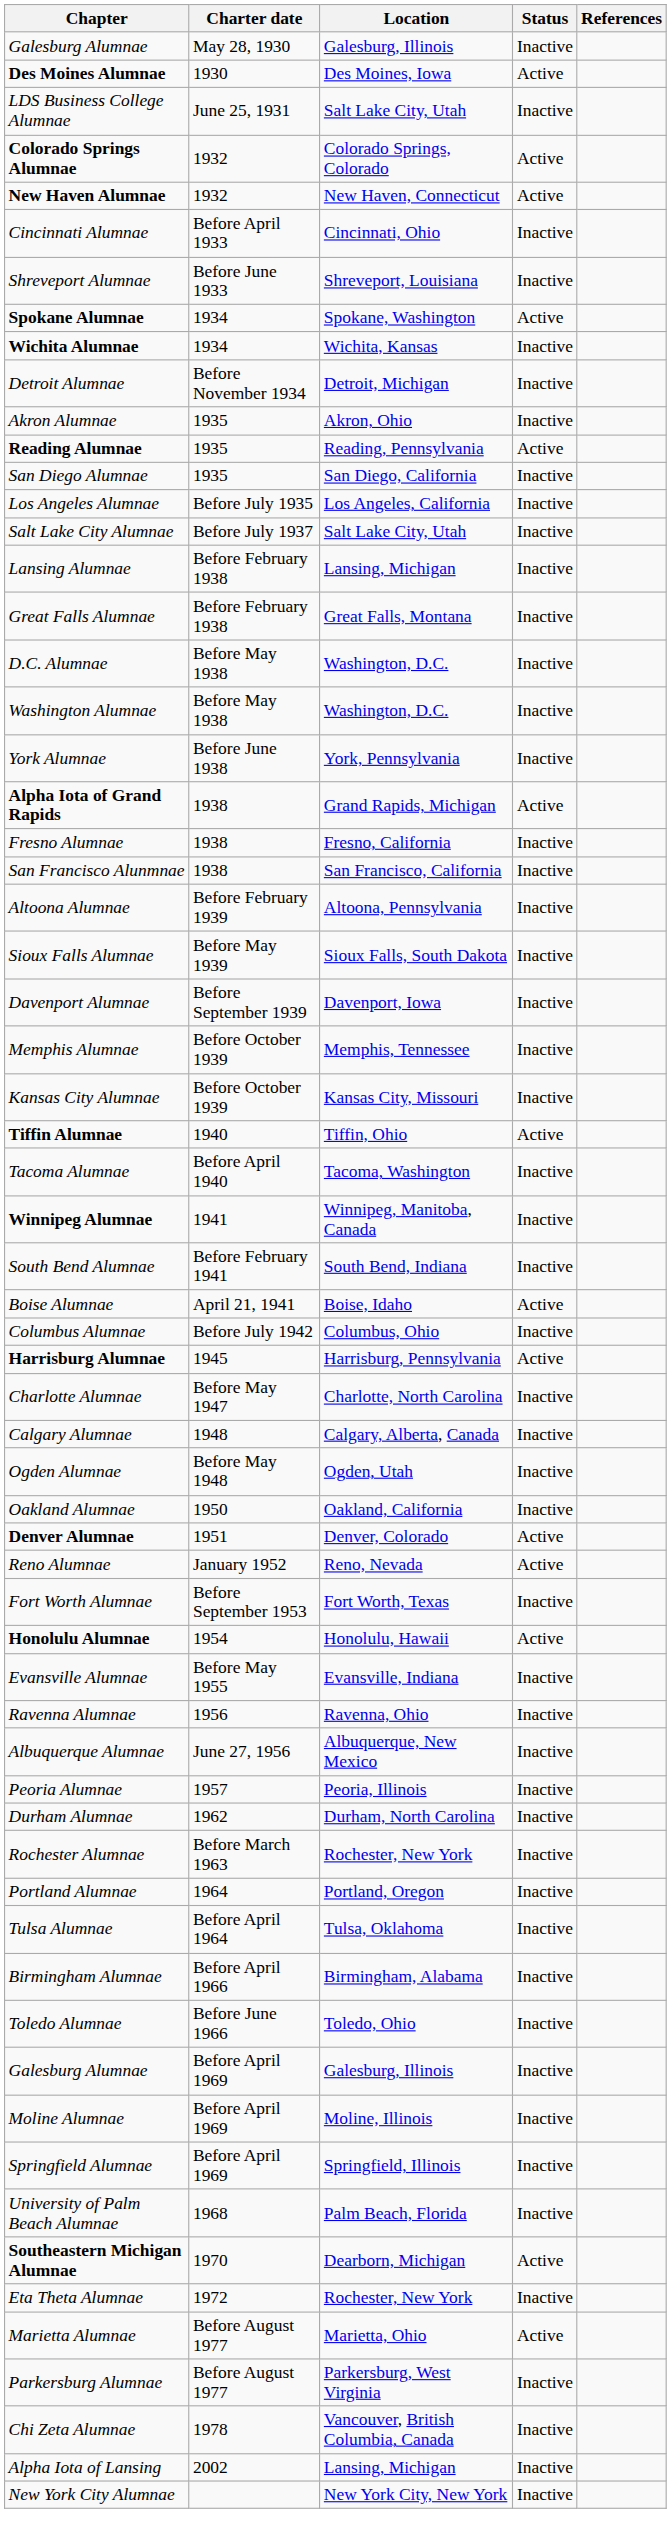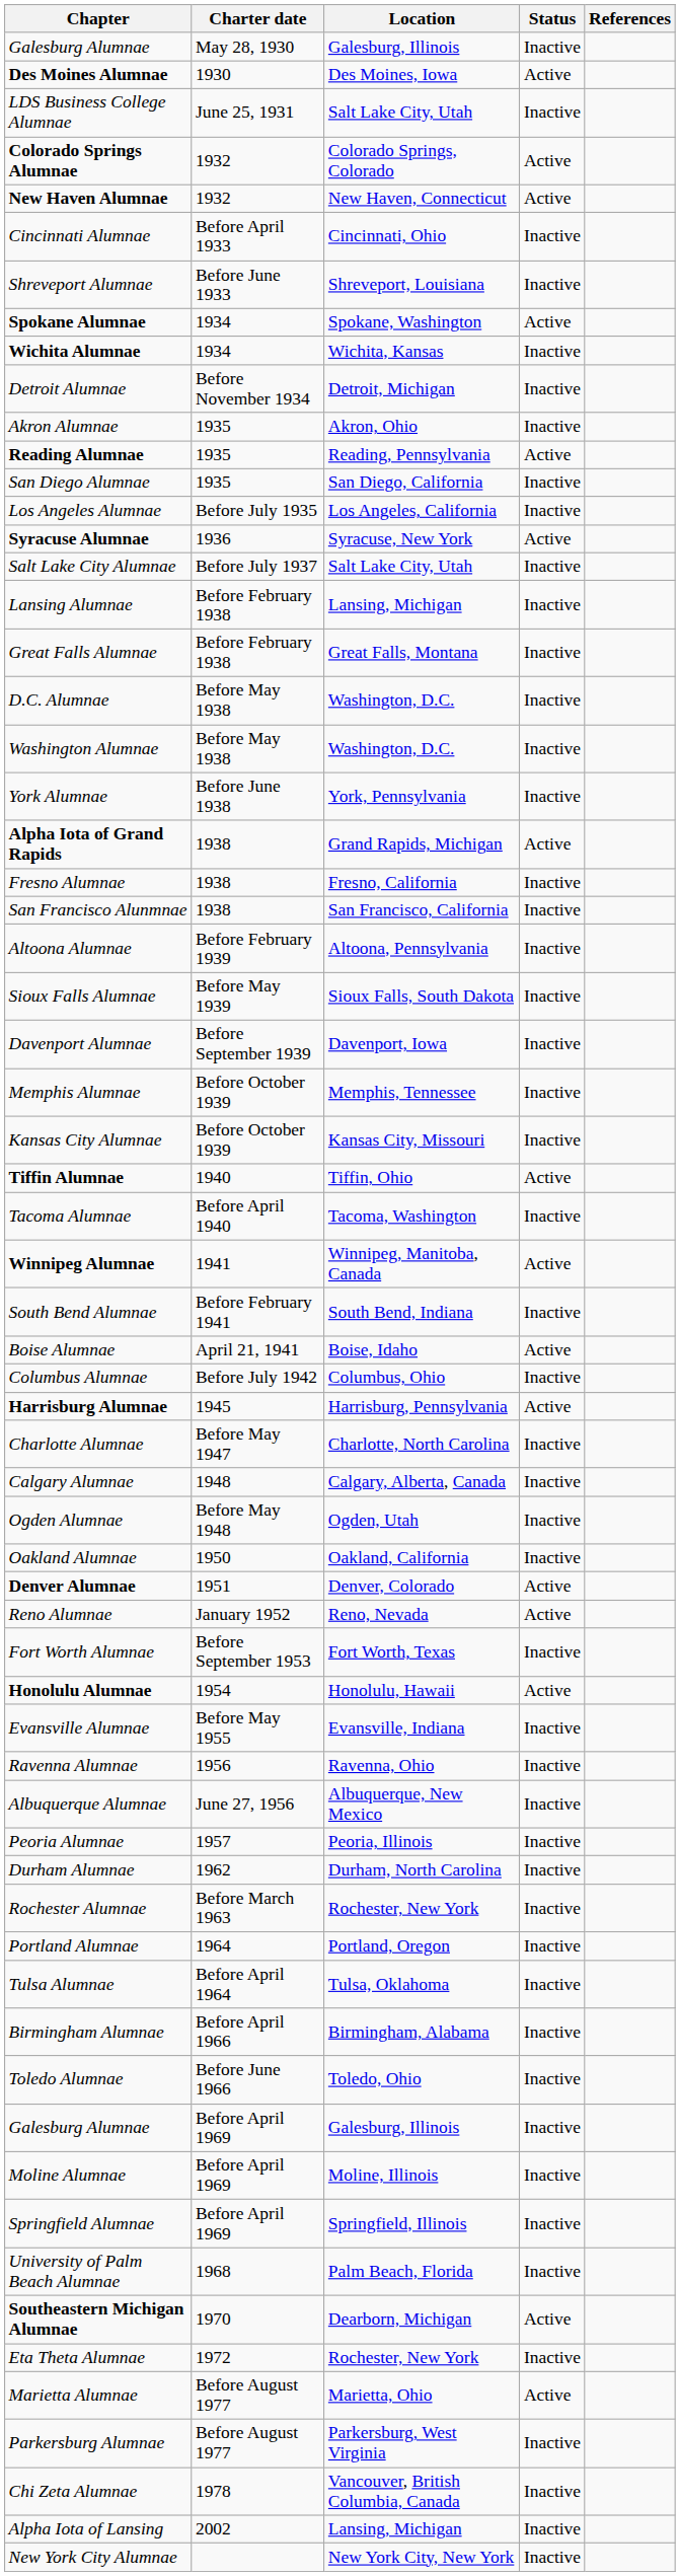+ row: Syracuse Alumnae | 1936 | Syracuse, New York | Active
Winnipeg Alumnae | Status: Inactive -> Active
